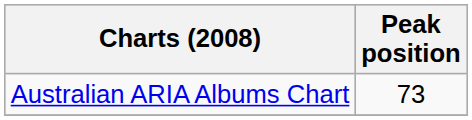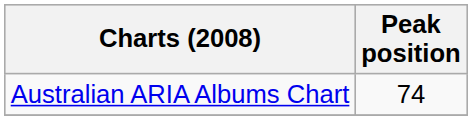Australian ARIA Albums Chart | Peak position: 73 -> 74
